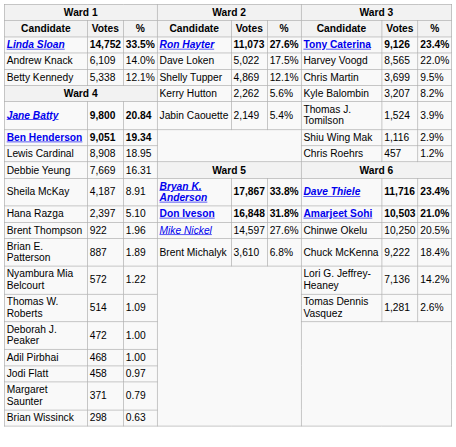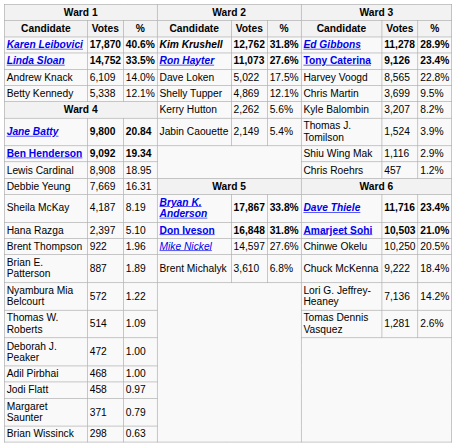+ row: Karen Leibovici | 17,870 | 40.6% | Kim Krushell | 12,762 | 31.8% | Ed Gibbons | 11,278 | 28.9%
Andrew Knack | Ward 3 / %: 22.0% -> 22.8%
Ben Henderson | Ward 1 / Votes: 9,051 -> 9,092
Sheila McKay | Ward 1 / %: 8.91 -> 8.19
